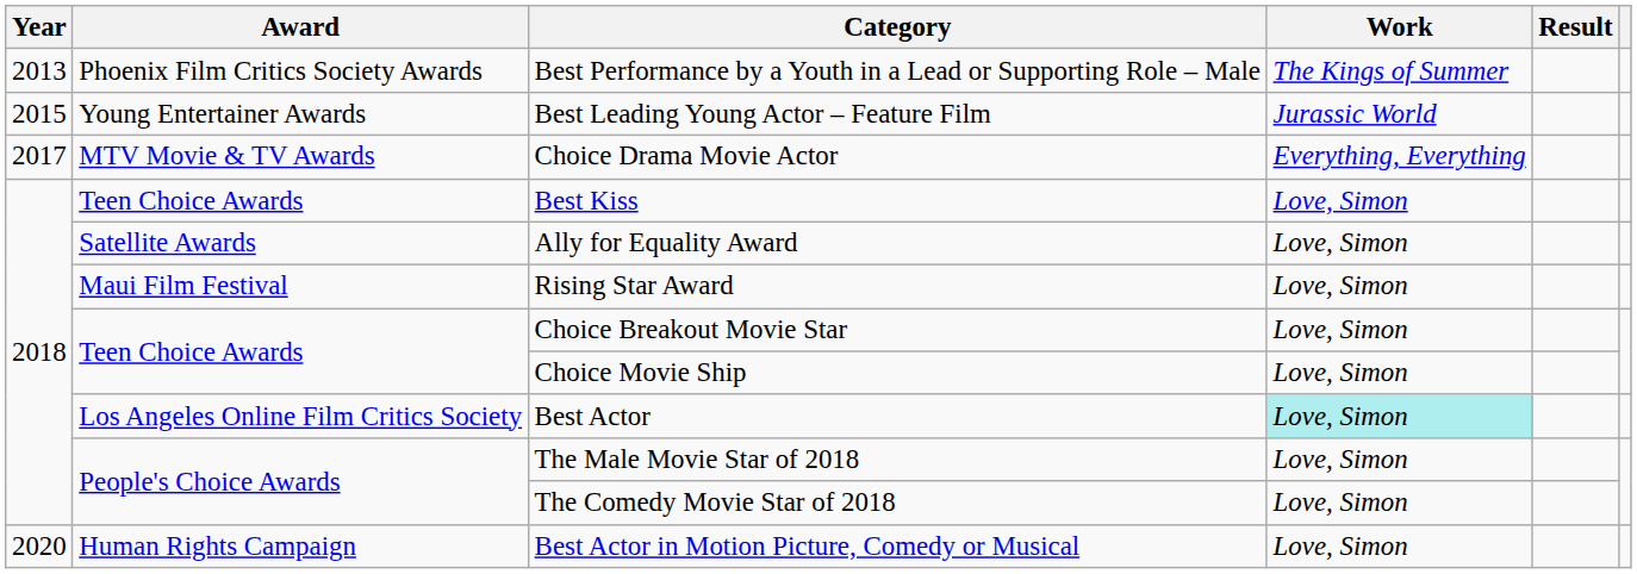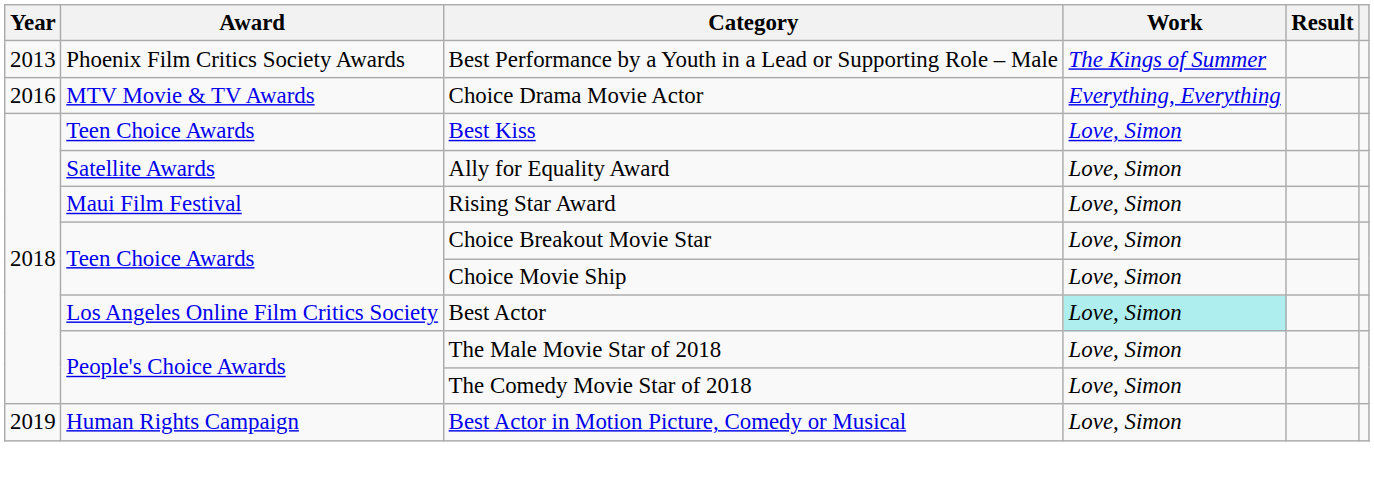- row: 2015 | Young Entertainer Awards | Best Leading Young Actor – Feature Film | Jurassic World
Choice Drama Movie Actor | Year: 2017 -> 2016
Best Actor in Motion Picture, Comedy or Musical | Year: 2020 -> 2019
